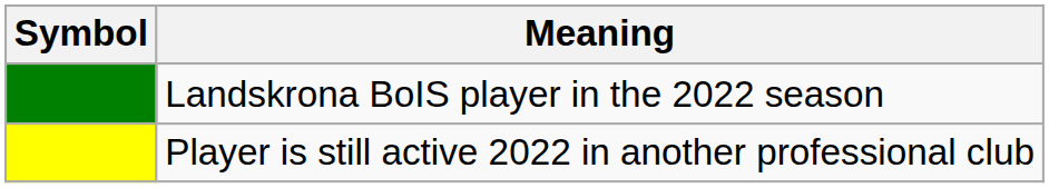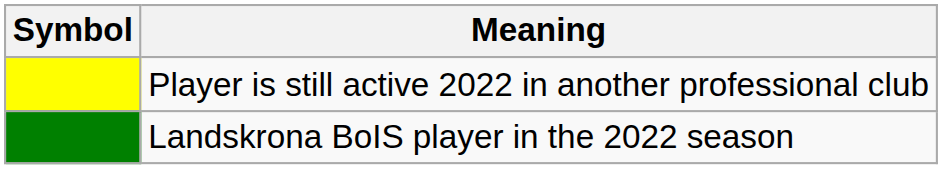rows swapped: Landskrona BoIS player in the 2022 season <-> Player is still active 2022 in another professional club
